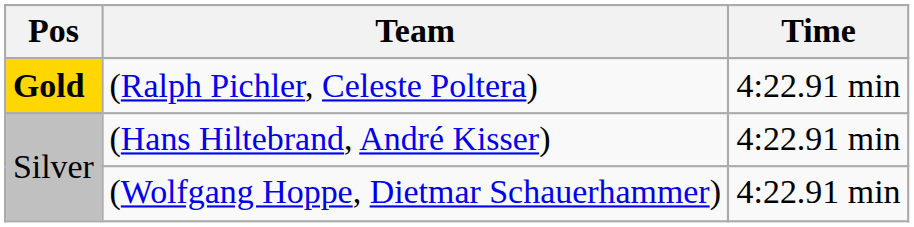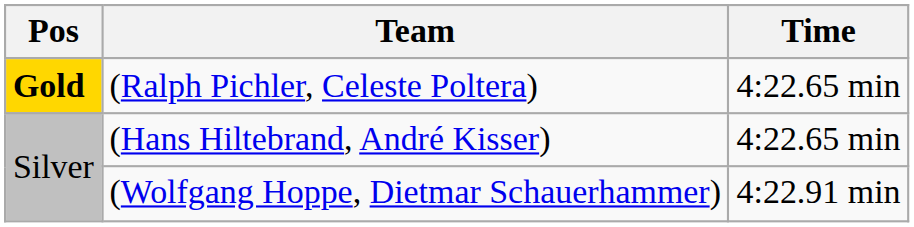(Ralph Pichler, Celeste Poltera) | Time: 4:22.91 min -> 4:22.65 min
(Hans Hiltebrand, André Kisser) | Time: 4:22.91 min -> 4:22.65 min
